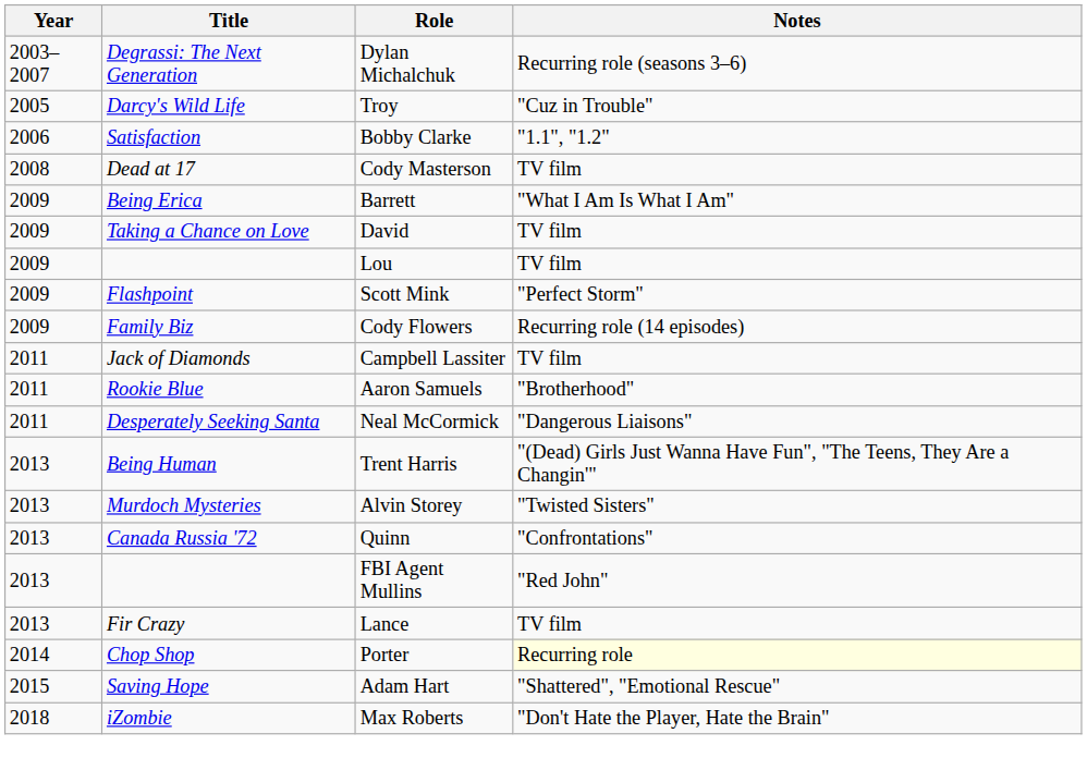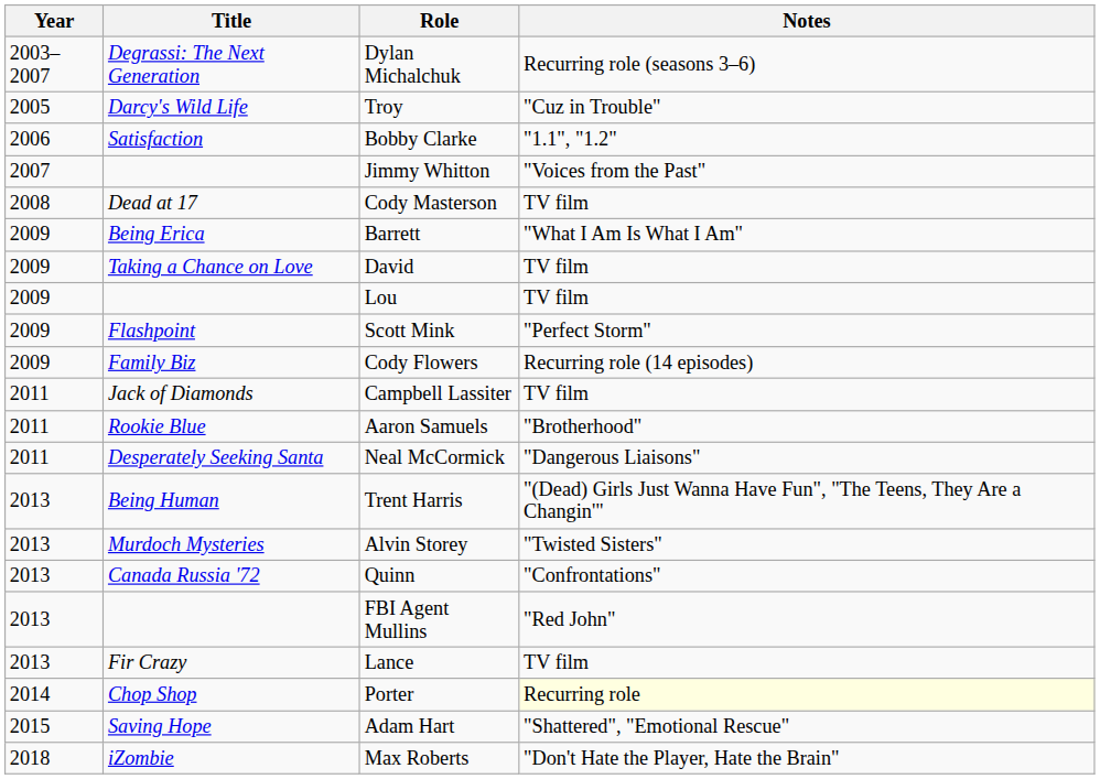+ row: 2007 | Jimmy Whitton | "Voices from the Past"
